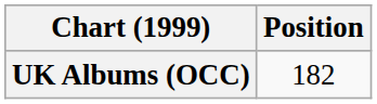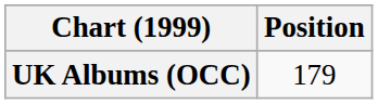UK Albums (OCC) | Position: 182 -> 179
